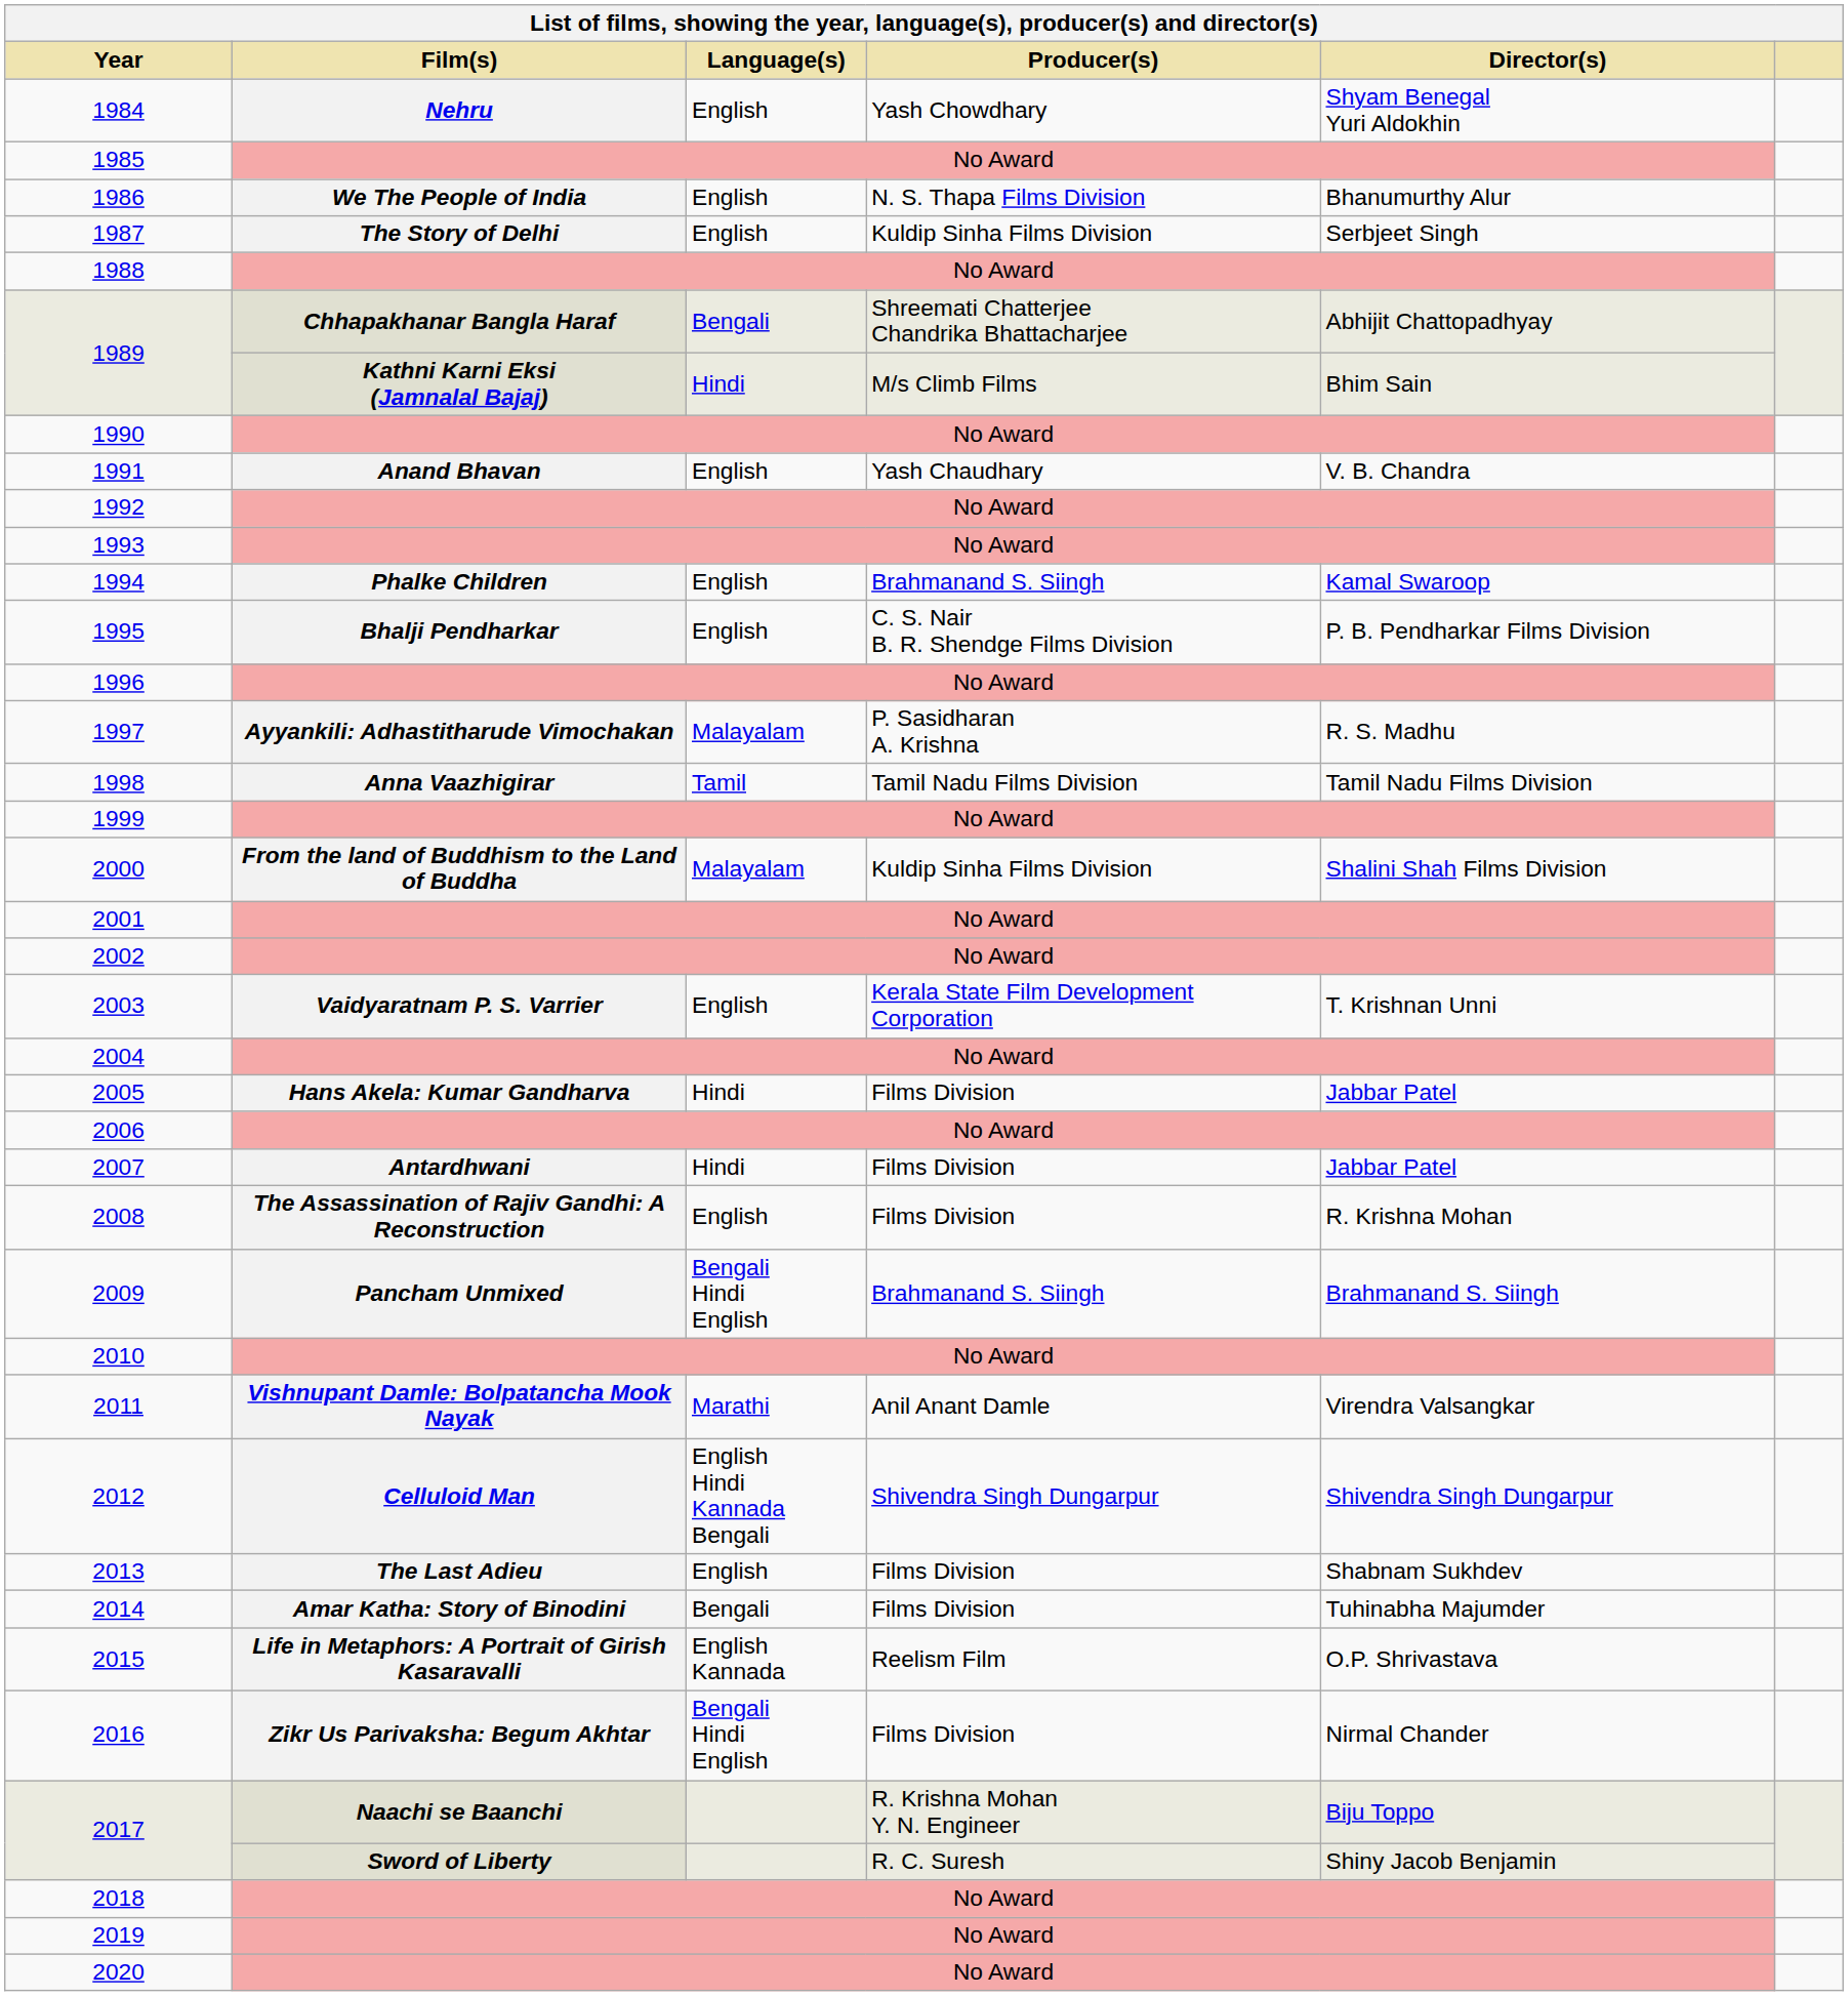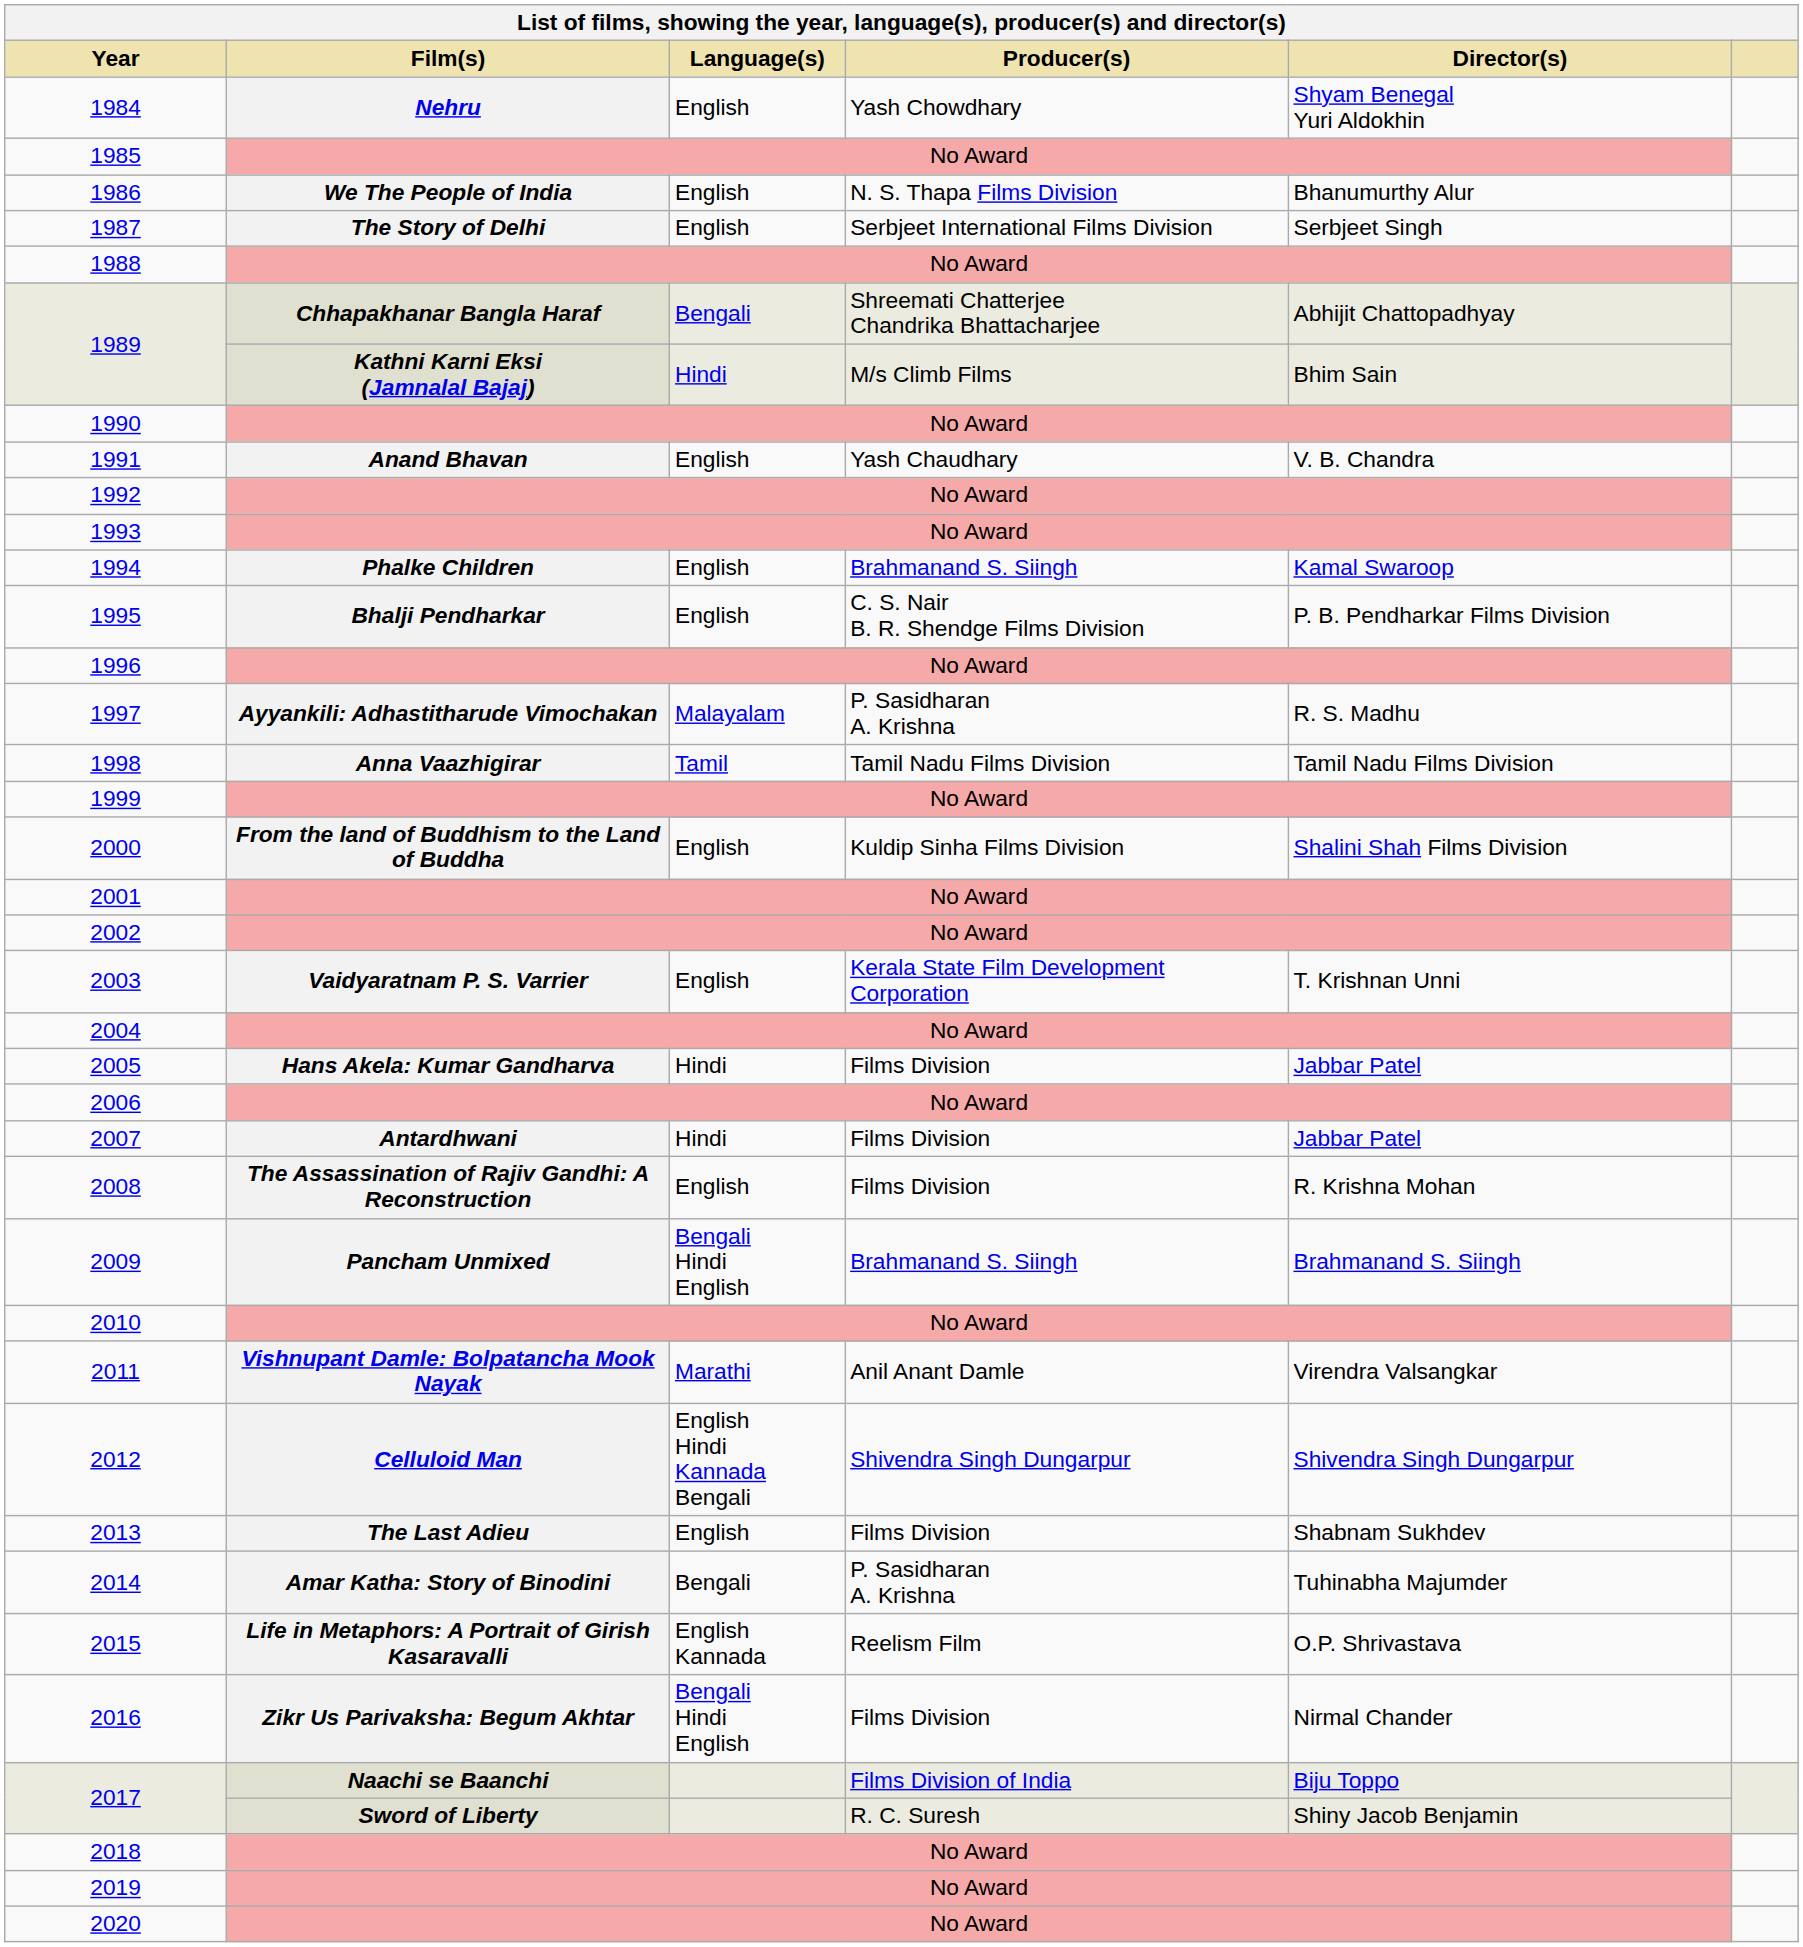1987 | Producer(s): Kuldip Sinha Films Division -> Serbjeet International Films Division
2000 | Language(s): Malayalam -> English
2014 | Producer(s): Films Division -> P. Sasidharan A. Krishna
2017 / Naachi se Baanchi | Producer(s): R. Krishna Mohan Y. N. Engineer -> Films Division of India
